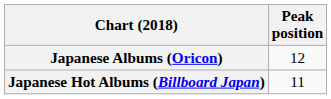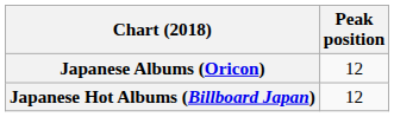Japanese Hot Albums (Billboard Japan) | Peak position: 11 -> 12
